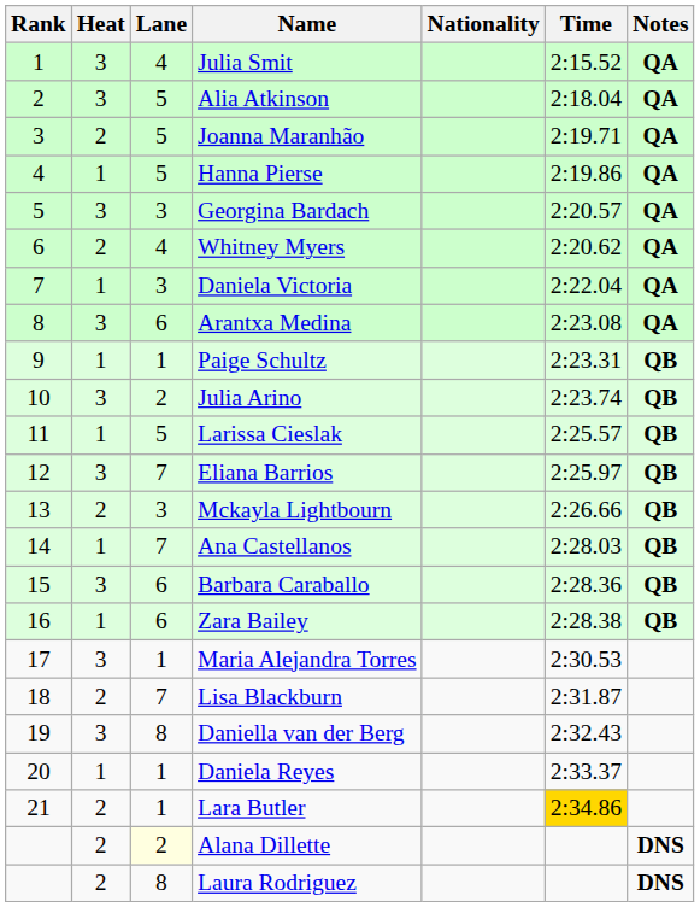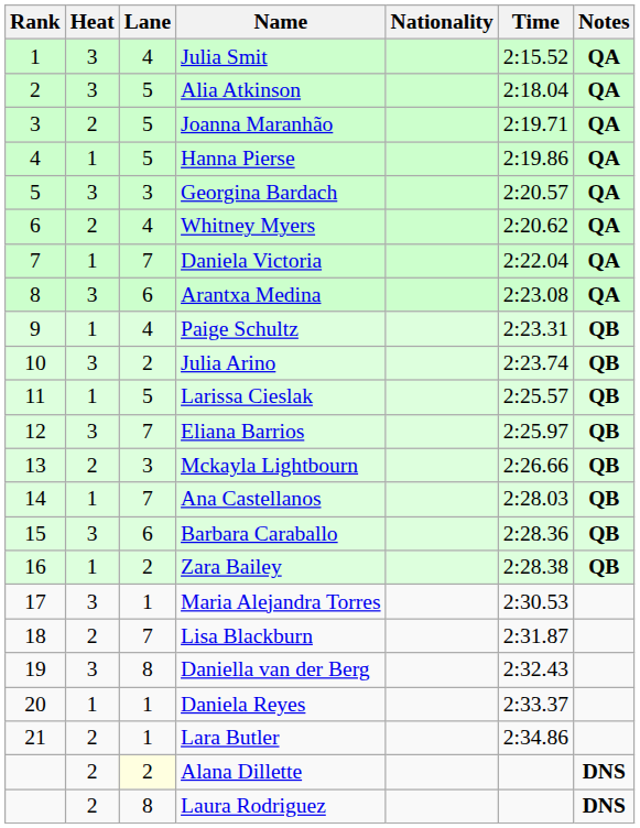Daniela Victoria | Lane: 3 -> 7
Paige Schultz | Lane: 1 -> 4
Zara Bailey | Lane: 6 -> 2
Lara Butler | Time: gold background -> no background
